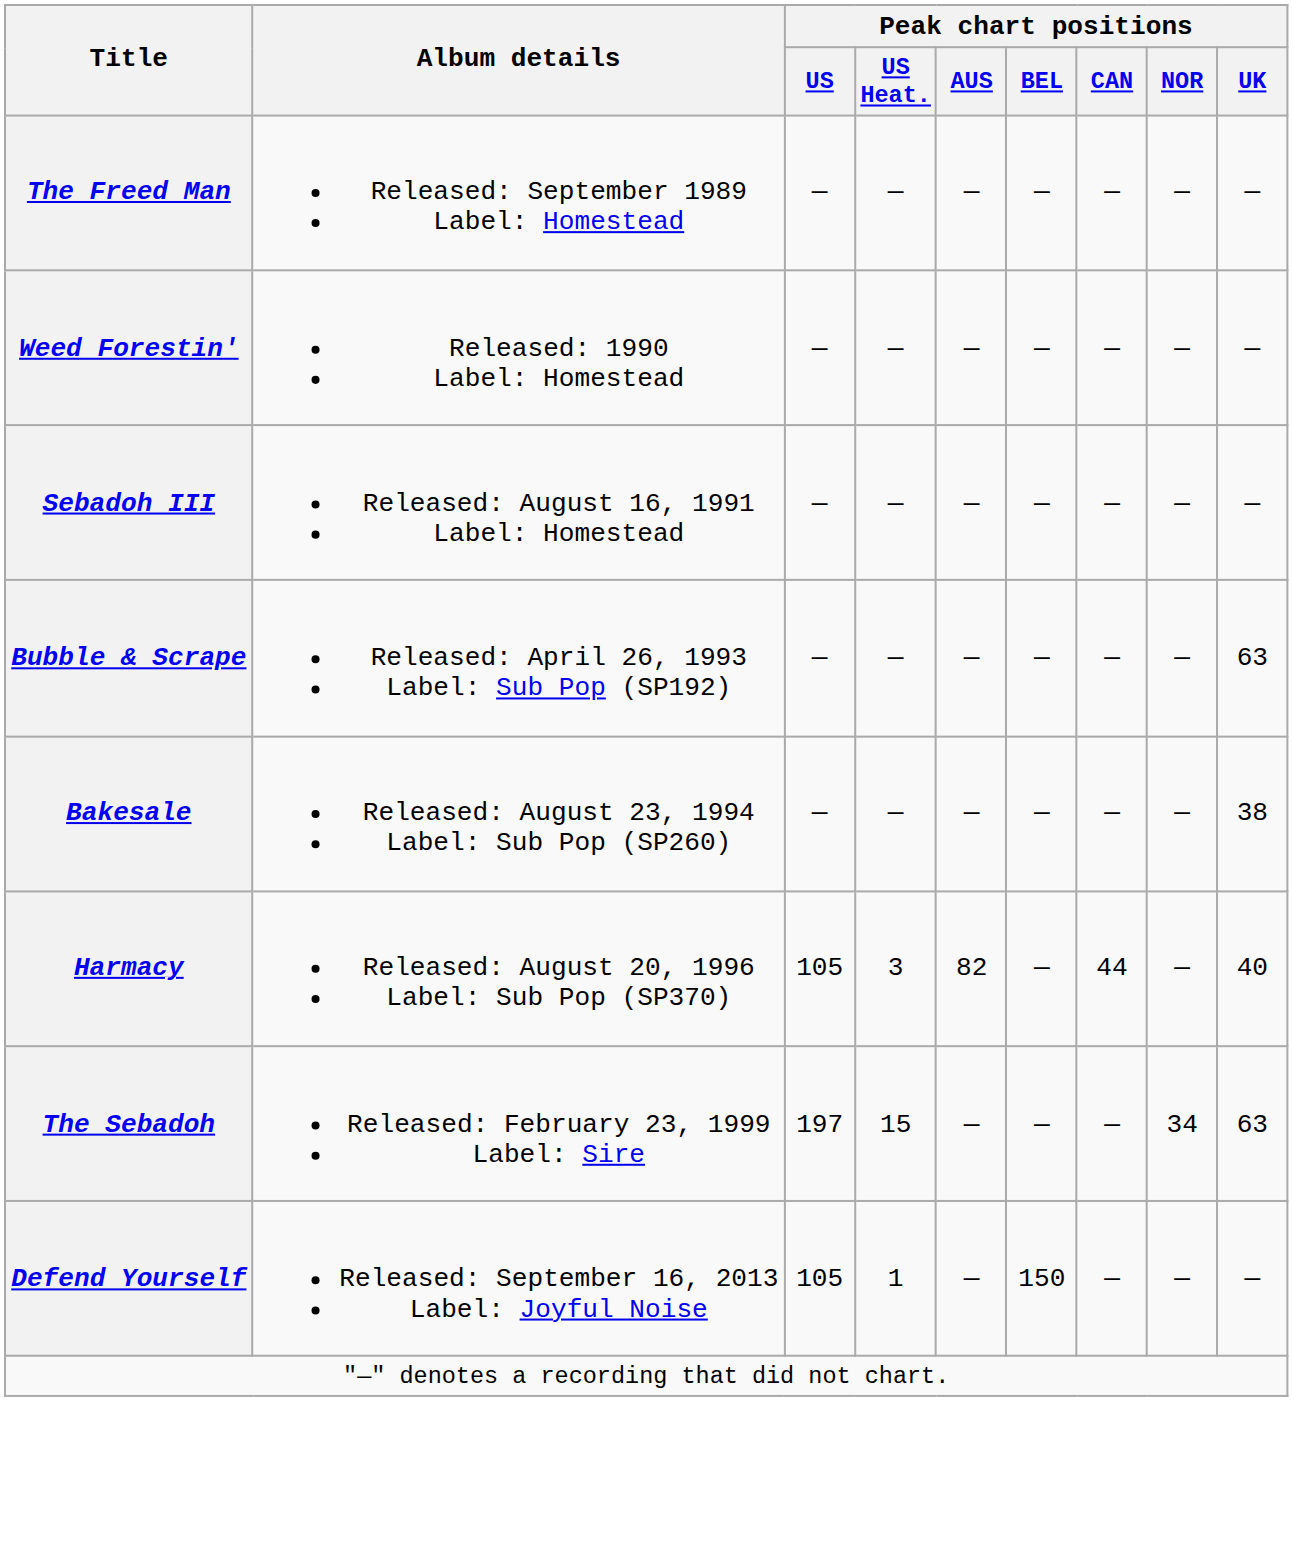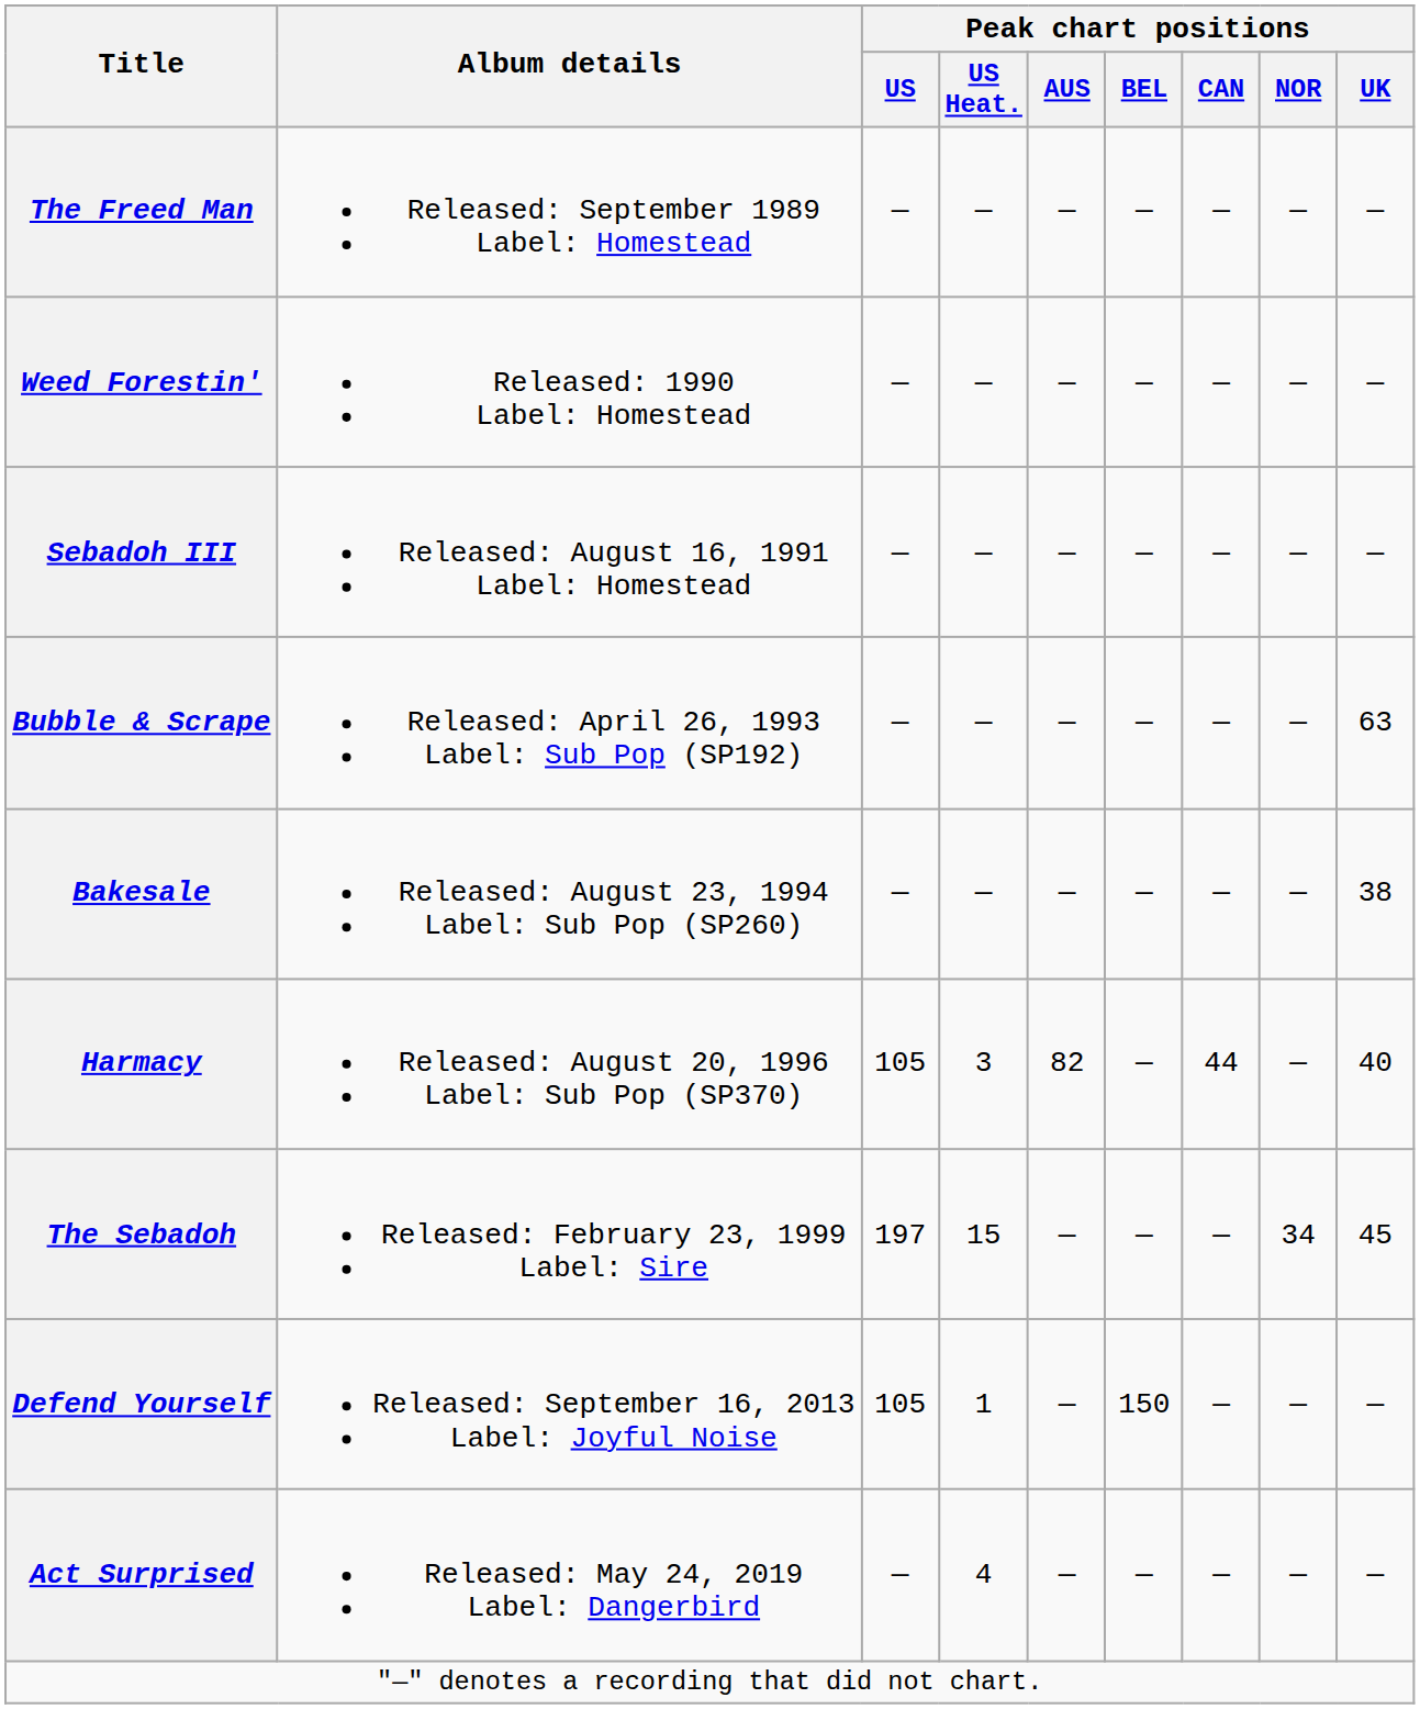The Sebadoh | Peak chart positions / UK: 63 -> 45
+ row: Act Surprised | Released: May 24, 2019 Label: Dangerbird | — | 4 | — | — | — | — | —
